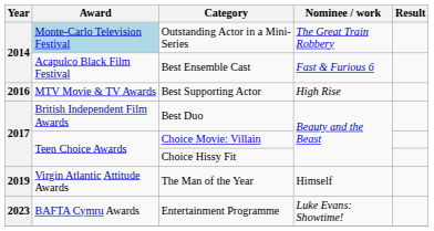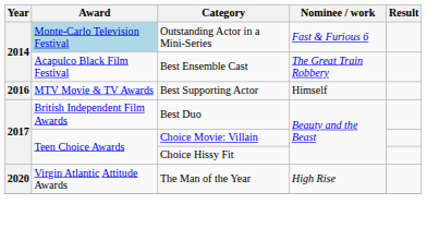Outstanding Actor in a Mini-Series | Nominee / work: The Great Train Robbery -> Fast & Furious 6
Best Ensemble Cast | Nominee / work: Fast & Furious 6 -> The Great Train Robbery
Best Supporting Actor | Nominee / work: High Rise -> Himself
The Man of the Year | Year: 2019 -> 2020
The Man of the Year | Nominee / work: Himself -> High Rise
- row: 2023 | BAFTA Cymru Awards | Entertainment Programme | Luke Evans: Showtime!
